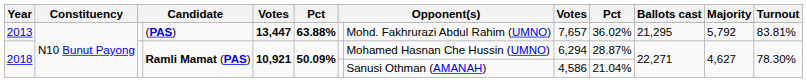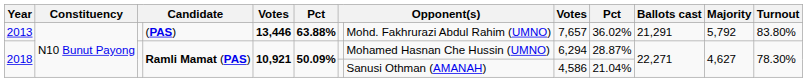2013 | column 5: 13,447 -> 13,446
2013 | Ballots cast: 21,295 -> 21,291
2013 | Turnout: 83.81% -> 83.80%
